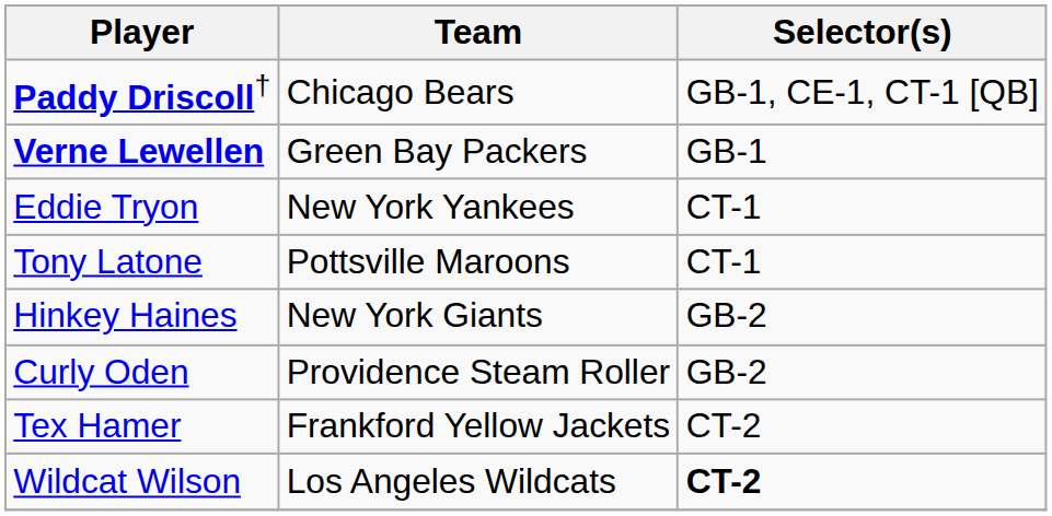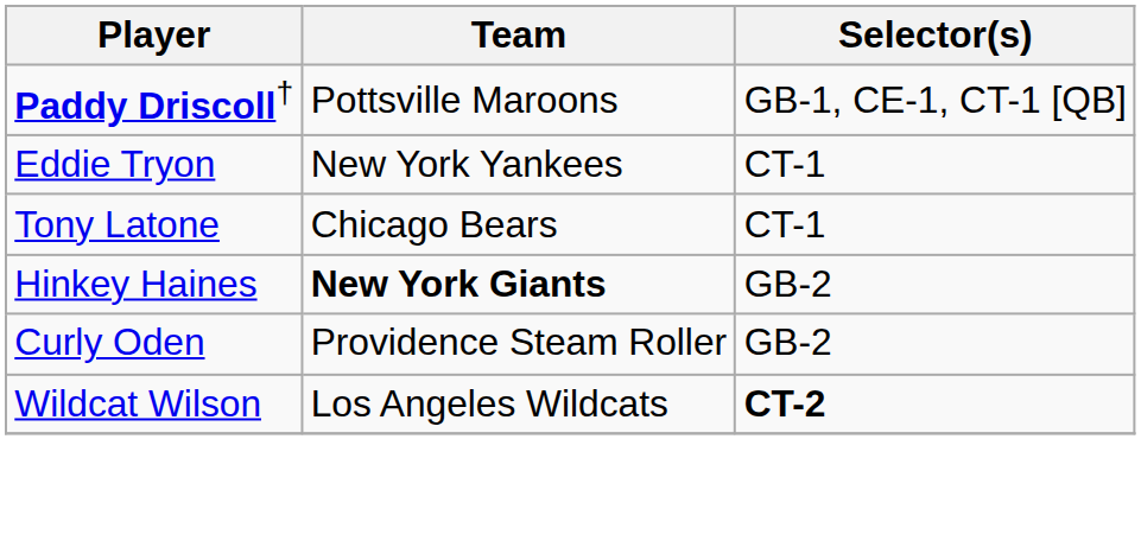Paddy Driscoll† | Team: Chicago Bears -> Pottsville Maroons
- row: Verne Lewellen | Green Bay Packers | GB-1
Tony Latone | Team: Pottsville Maroons -> Chicago Bears
Hinkey Haines | Team: normal -> bold
- row: Tex Hamer | Frankford Yellow Jackets | CT-2
